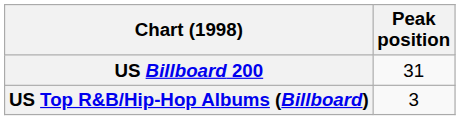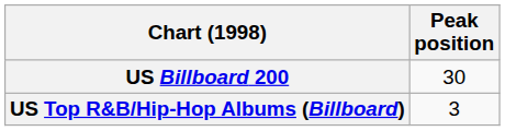US Billboard 200 | Peak position: 31 -> 30
